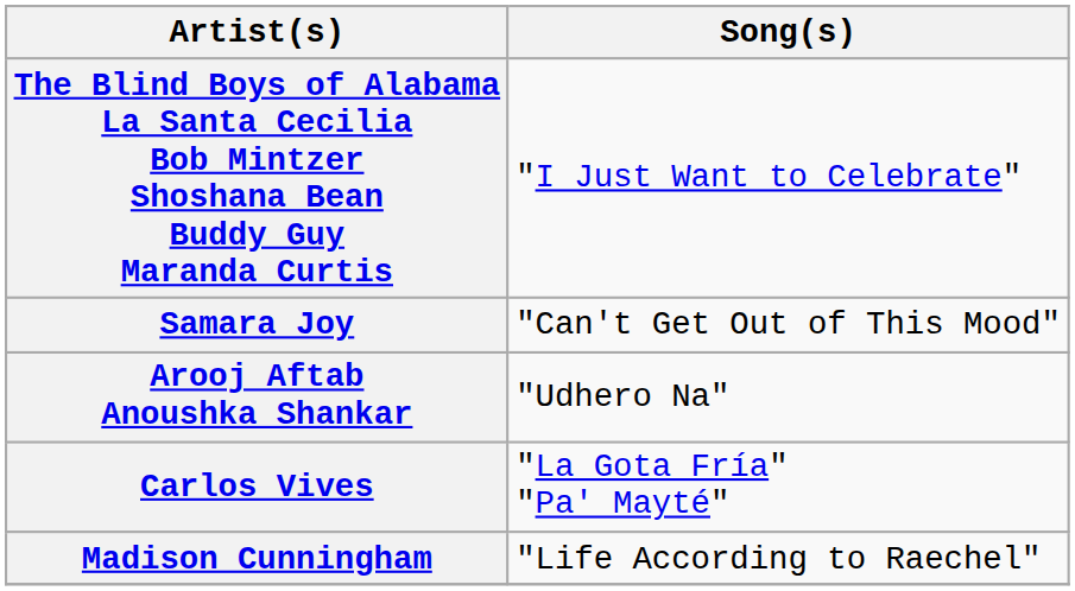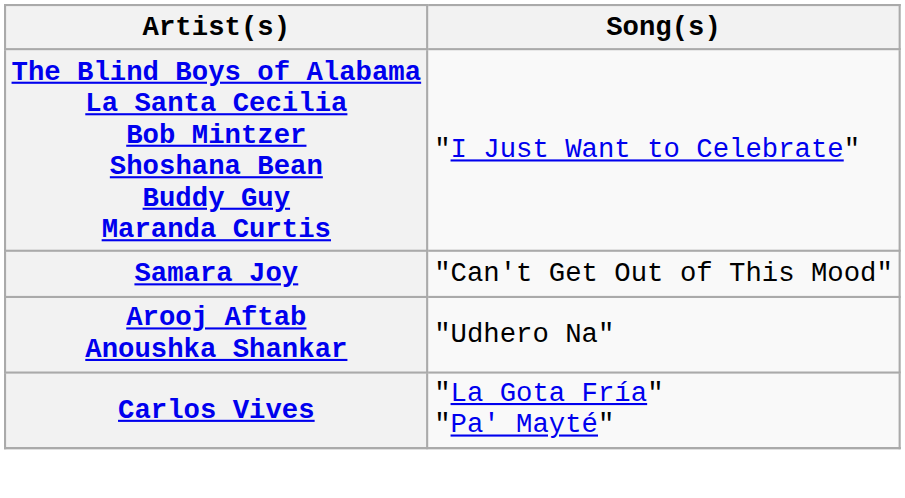- row: Madison Cunningham | "Life According to Raechel"
